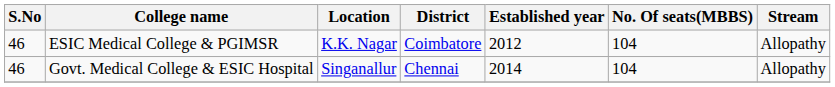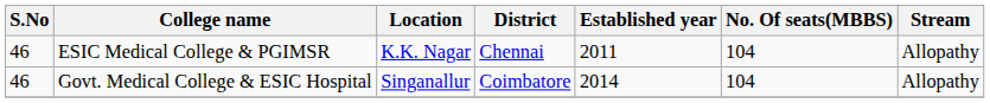ESIC Medical College & PGIMSR | District: Coimbatore -> Chennai
ESIC Medical College & PGIMSR | Established year: 2012 -> 2011
Govt. Medical College & ESIC Hospital | District: Chennai -> Coimbatore
